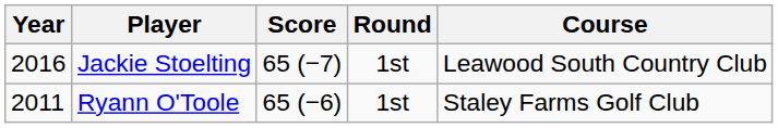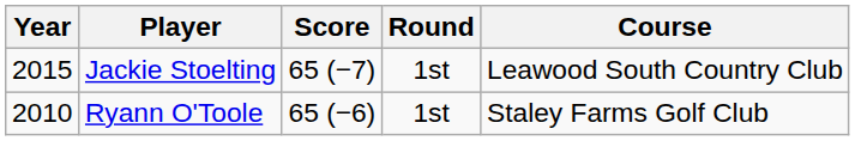Jackie Stoelting | Year: 2016 -> 2015
Ryann O'Toole | Year: 2011 -> 2010
